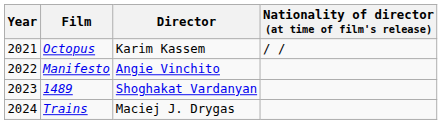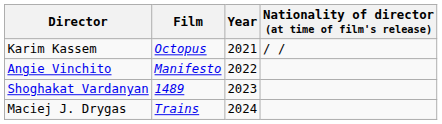columns swapped: Year <-> Director
